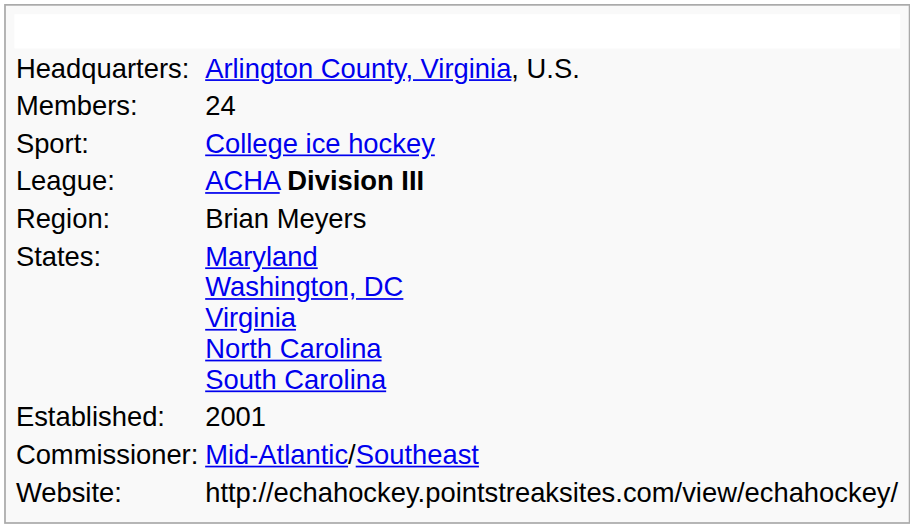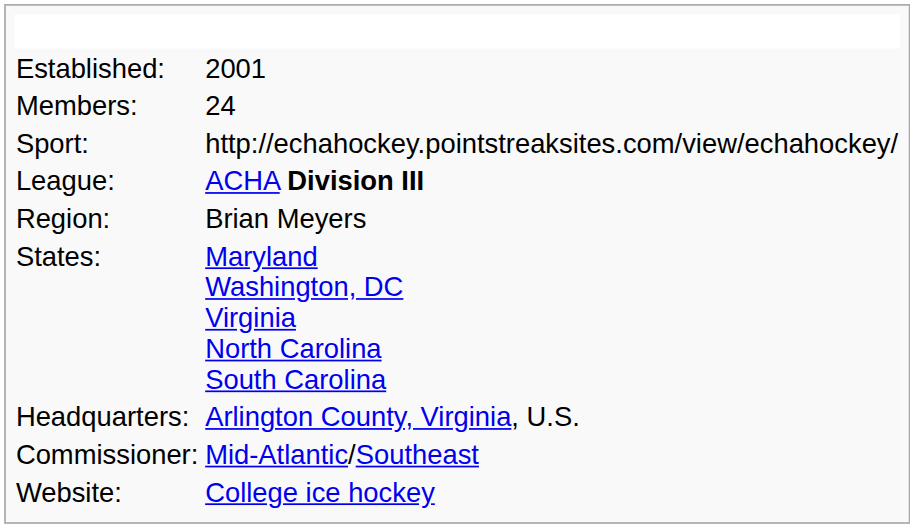rows swapped: Established: <-> Headquarters:
Sport: | column 2: College ice hockey -> http://echahockey.pointstreaksites.com/view/echahockey/
Website: | column 2: http://echahockey.pointstreaksites.com/view/echahockey/ -> College ice hockey
